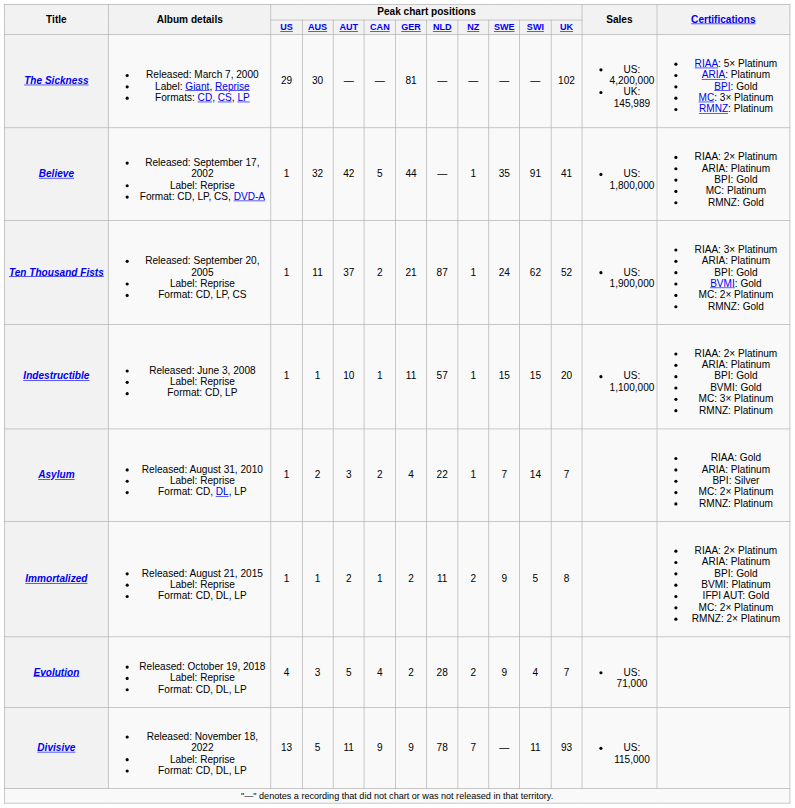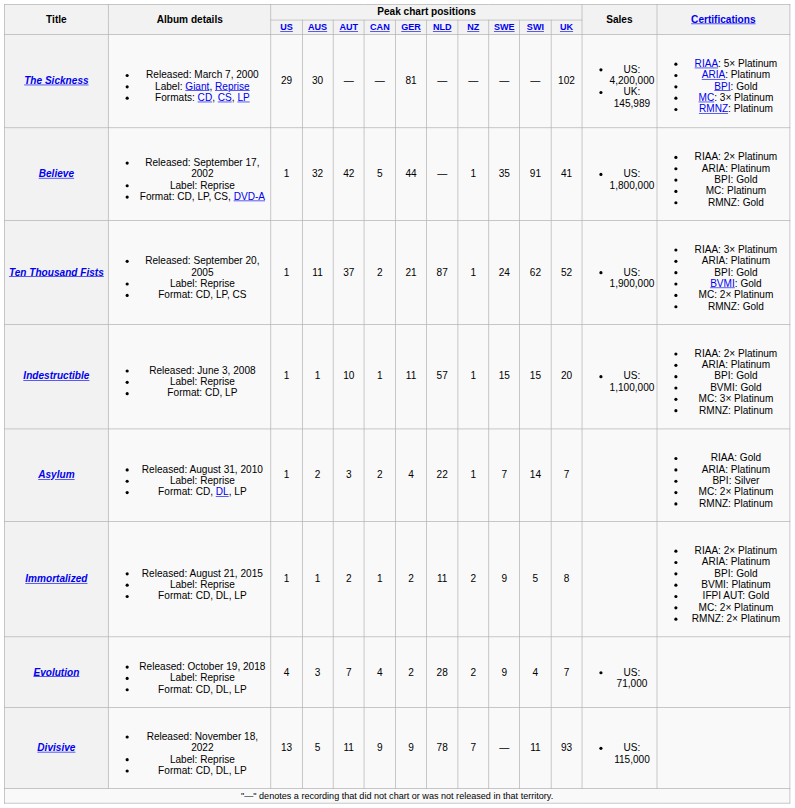Evolution | Peak chart positions / AUT: 5 -> 7
